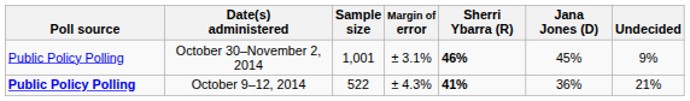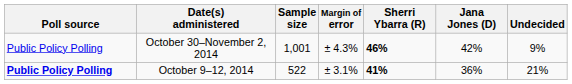October 30–November 2, 2014 | Margin of error: ± 3.1% -> ± 4.3%
October 30–November 2, 2014 | Jana Jones (D): 45% -> 42%
October 9–12, 2014 | Margin of error: ± 4.3% -> ± 3.1%
